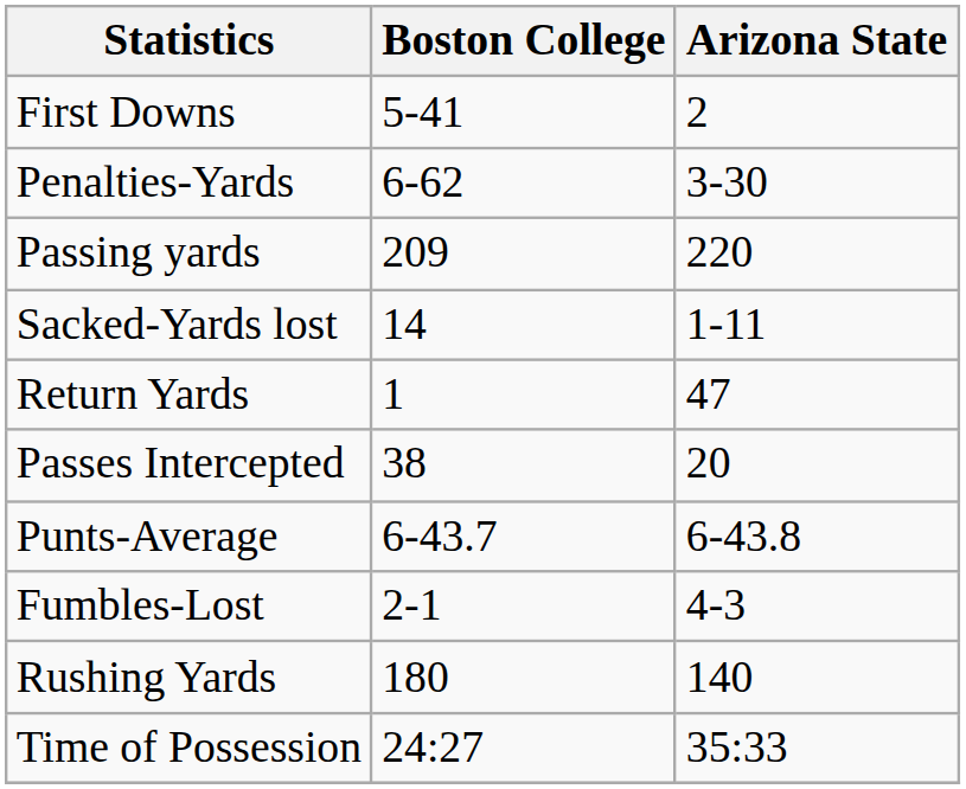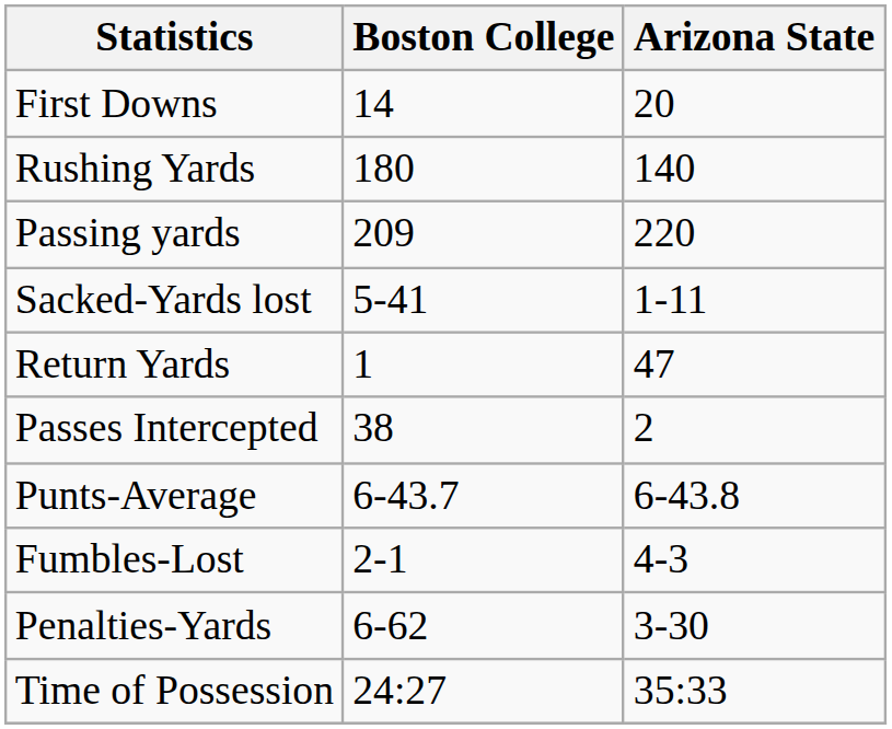First Downs | Boston College: 5-41 -> 14
First Downs | Arizona State: 2 -> 20
rows swapped: Rushing Yards <-> Penalties-Yards
Sacked-Yards lost | Boston College: 14 -> 5-41
Passes Intercepted | Arizona State: 20 -> 2
